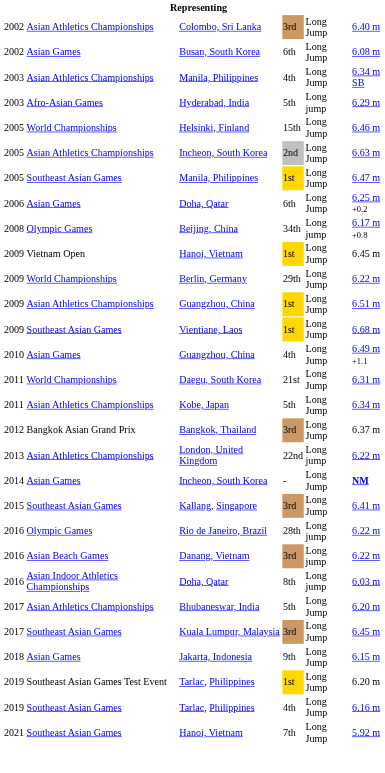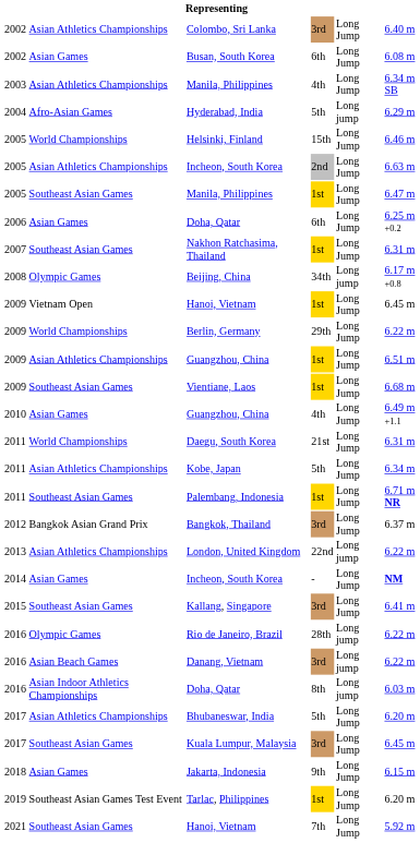Hyderabad, India | column 1: 2003 -> 2004
+ row: 2007 | Southeast Asian Games | Nakhon Ratchasima, Thailand | 1st | Long Jump | 6.31 m
+ row: 2011 | Southeast Asian Games | Palembang, Indonesia | 1st | Long Jump | 6.71 m NR
- row: 2019 | Southeast Asian Games | Tarlac, Philippines | 4th | Long Jump | 6.16 m
